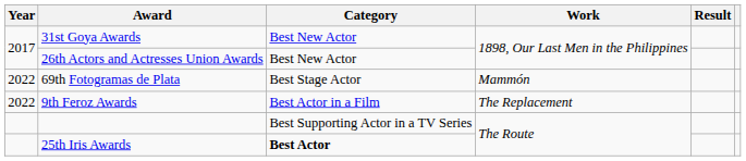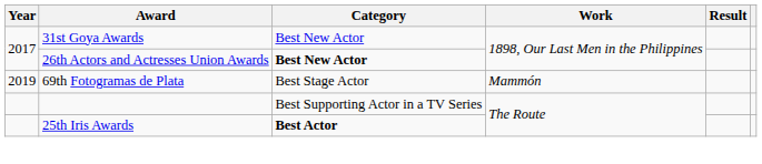26th Actors and Actresses Union Awards | Category: normal -> bold
69th Fotogramas de Plata | Year: 2022 -> 2019
- row: 2022 | 9th Feroz Awards | Best Actor in a Film | The Replacement
